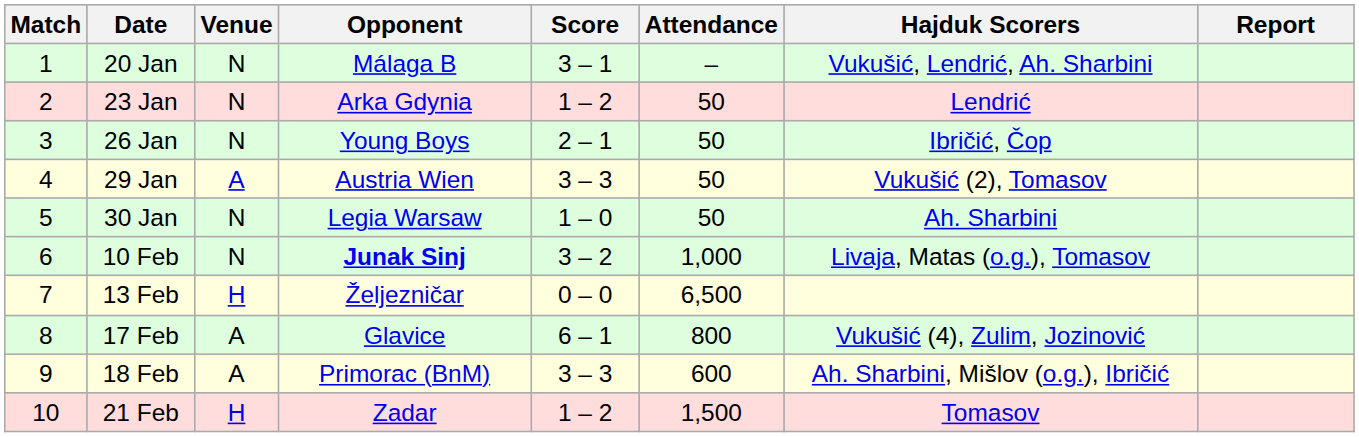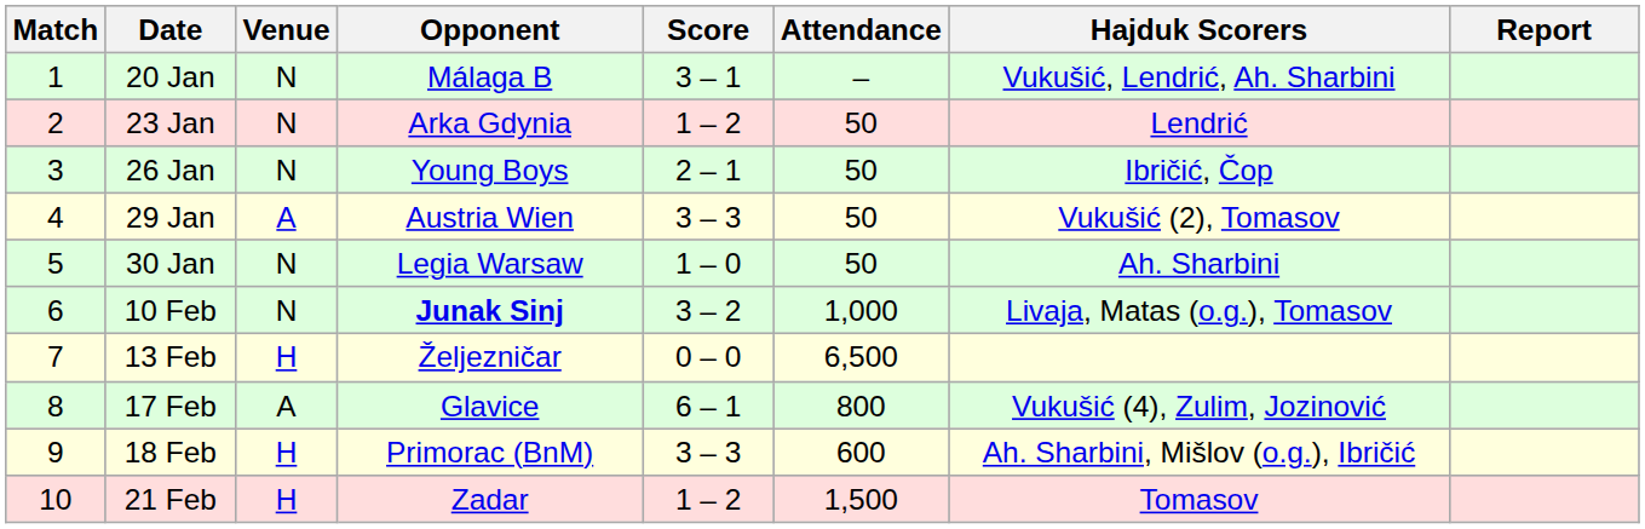18 Feb | Venue: A -> H
